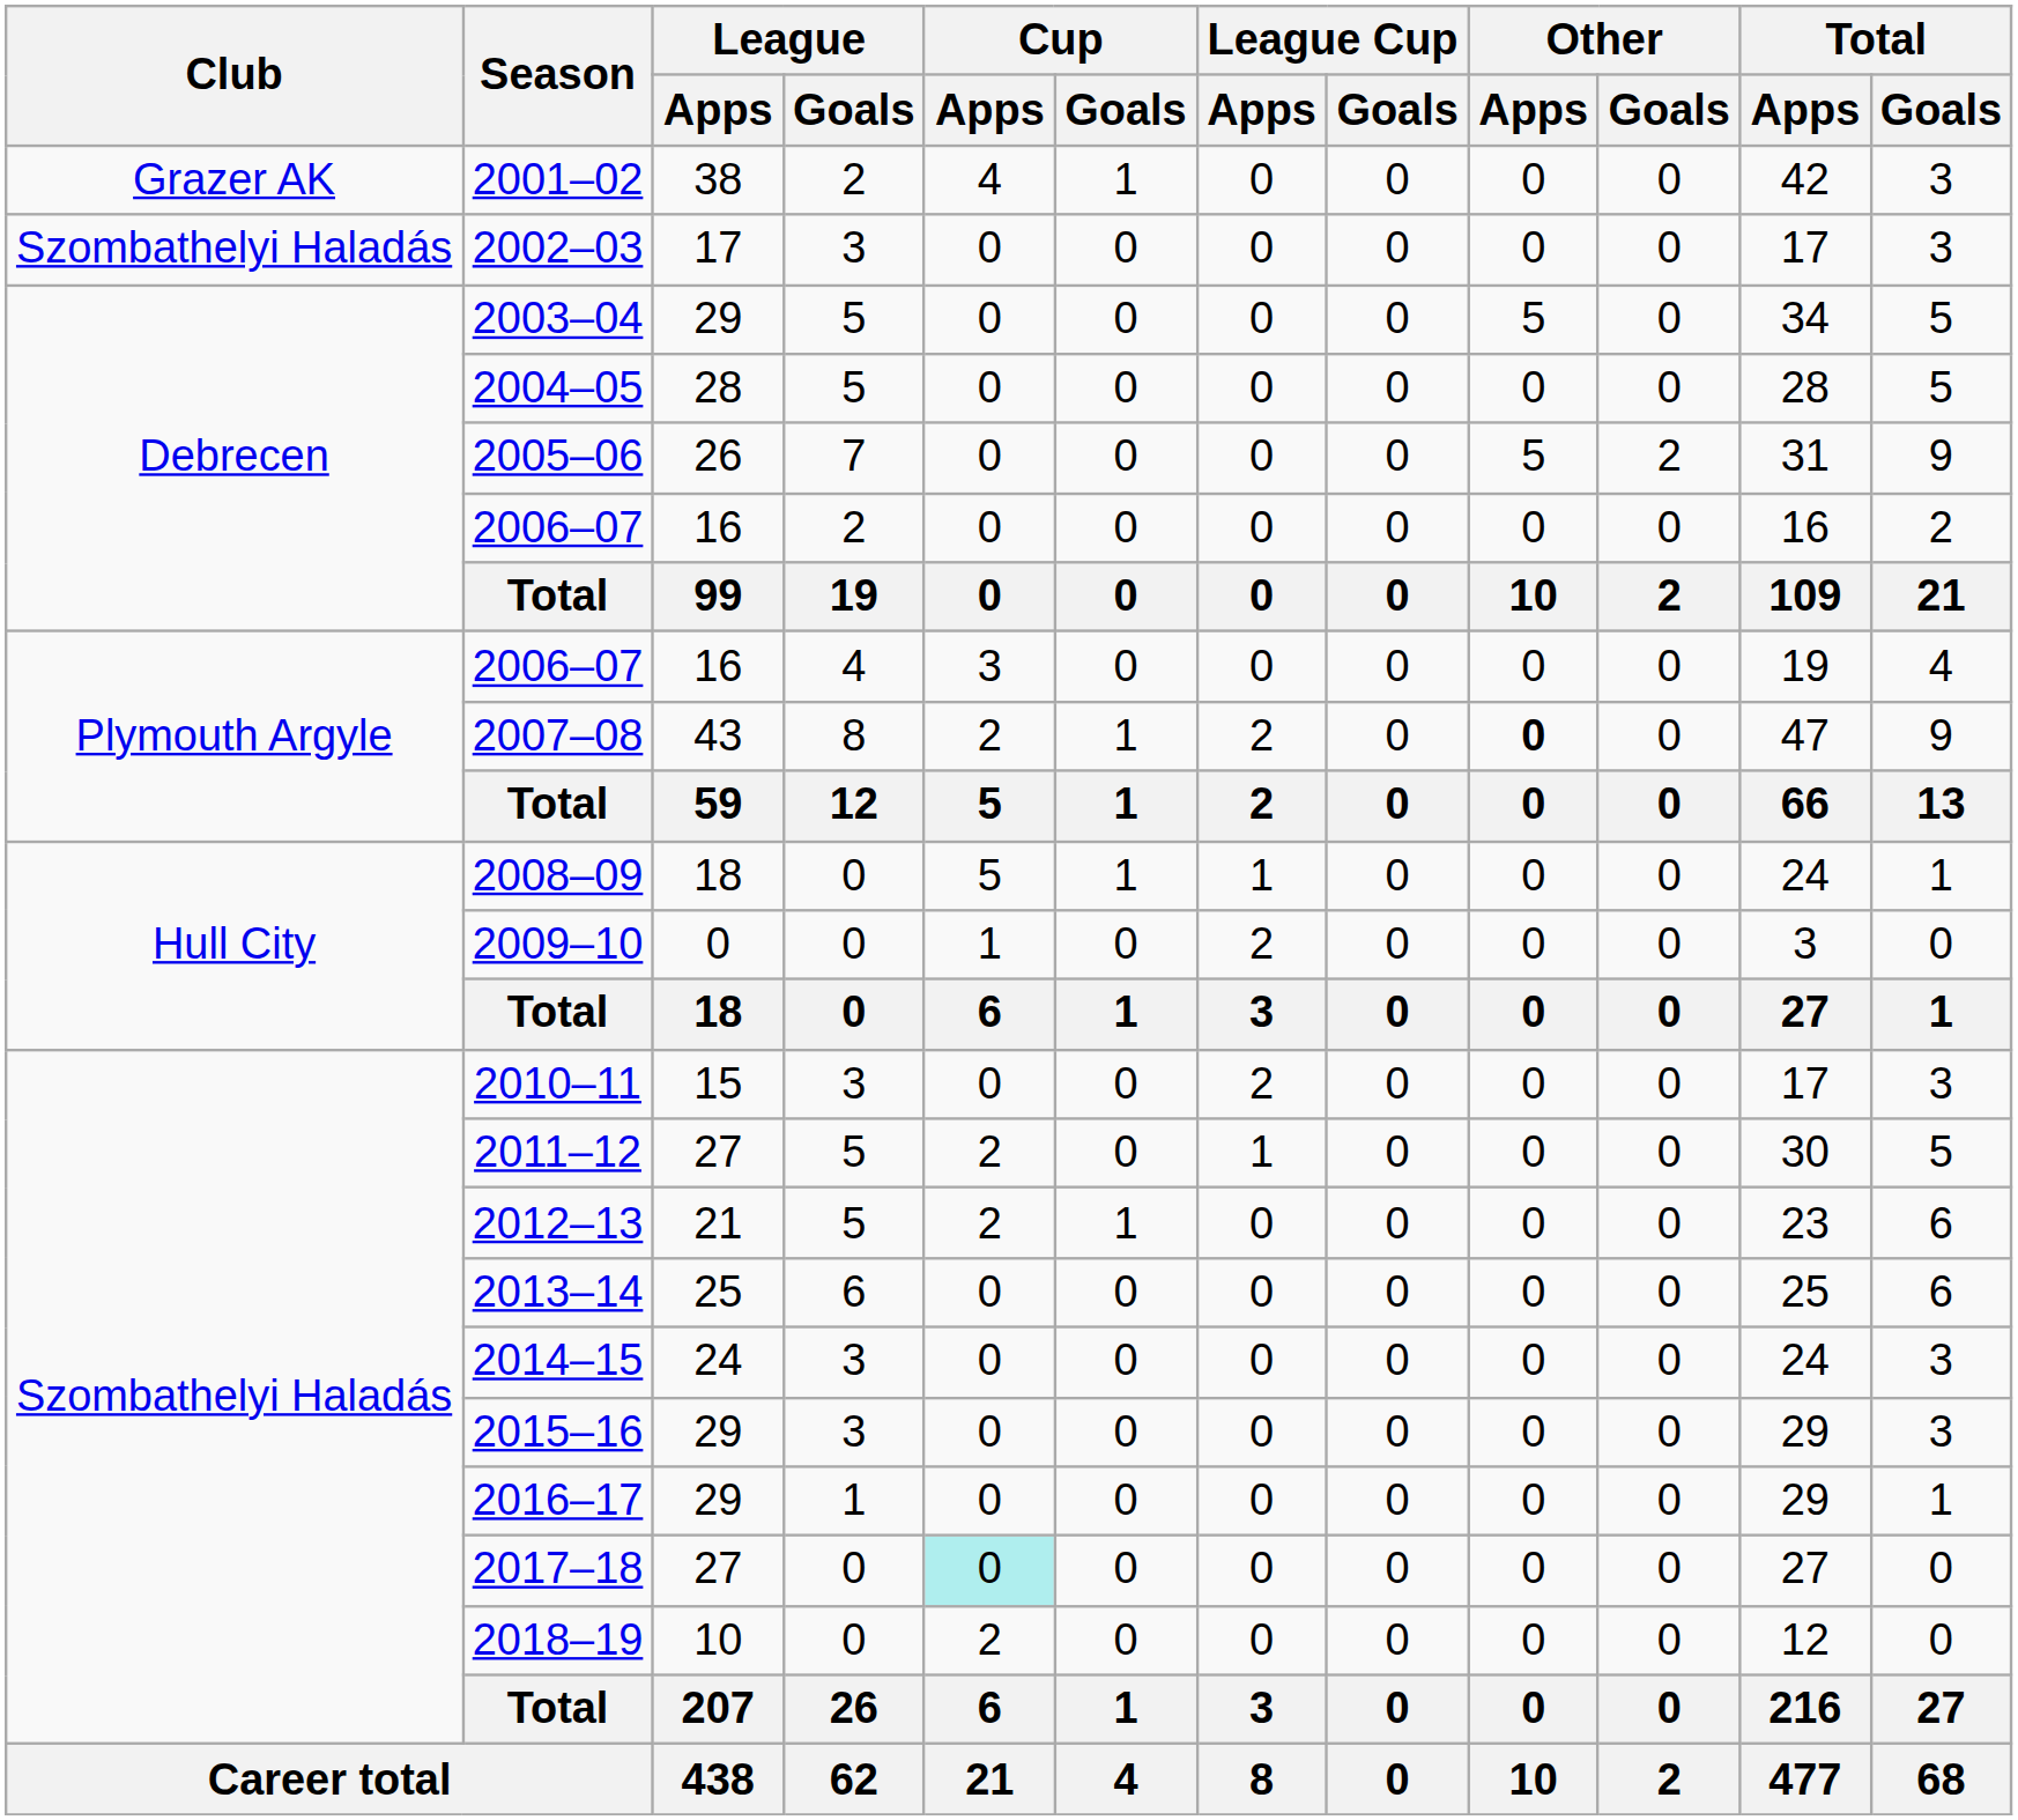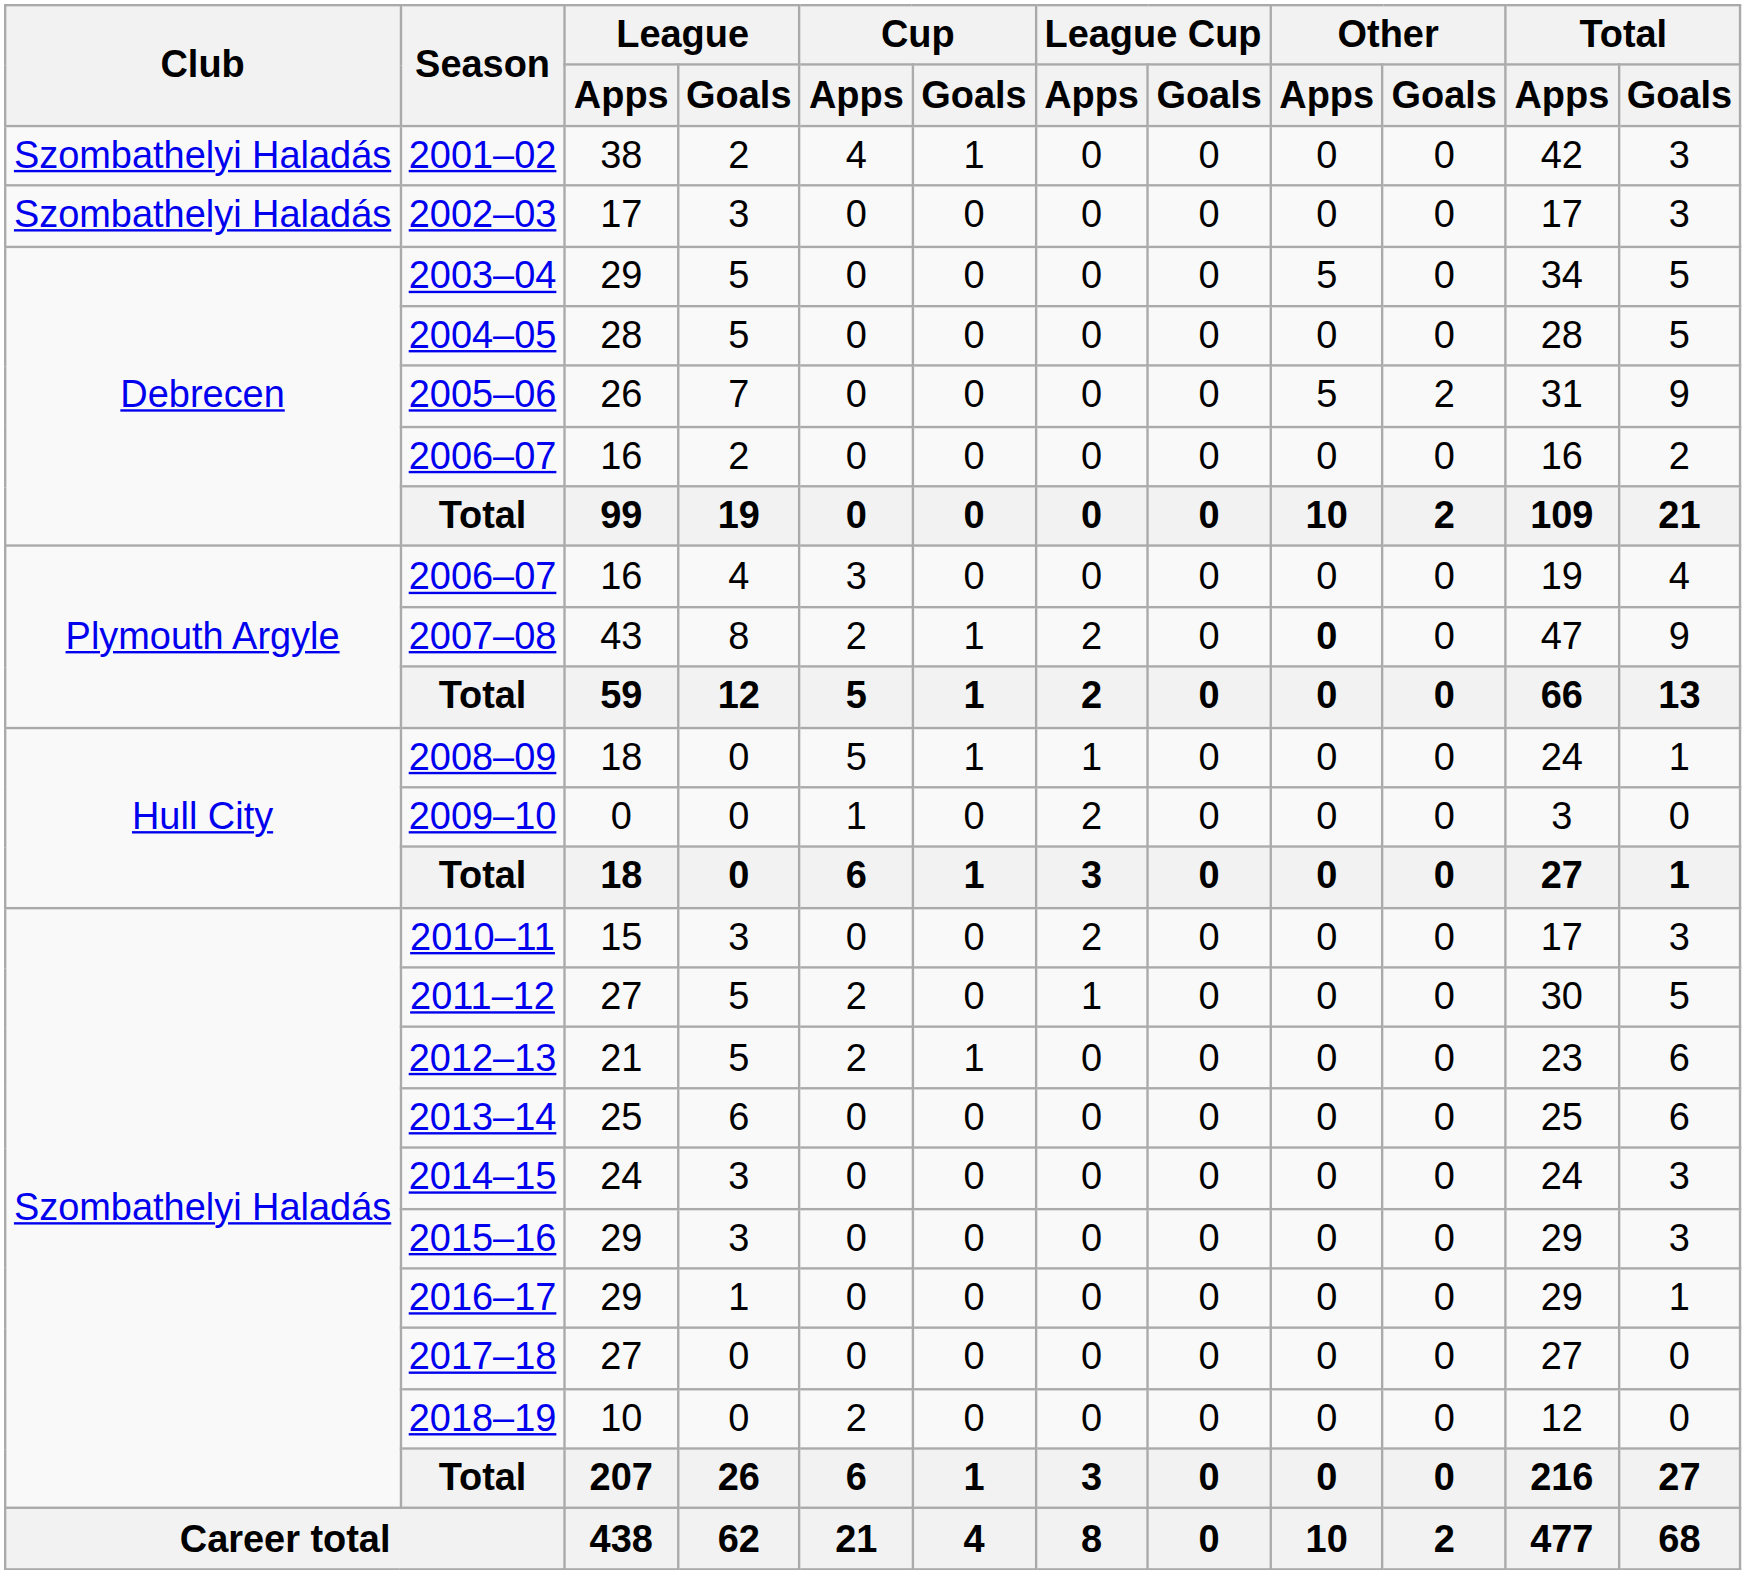2001–02 | Club: Grazer AK -> Szombathelyi Haladás
2017–18 | Cup / Apps: paleturquoise background -> no background
